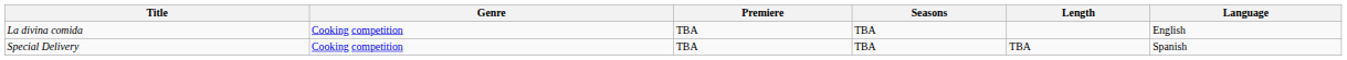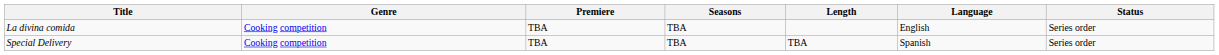+ column: Status | Series order | Series order
